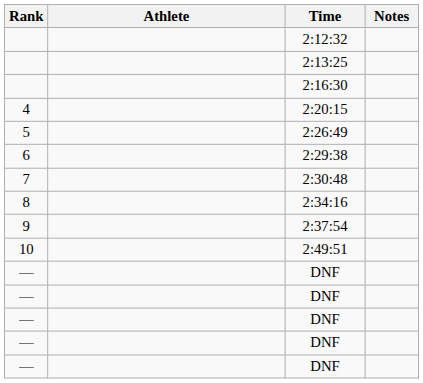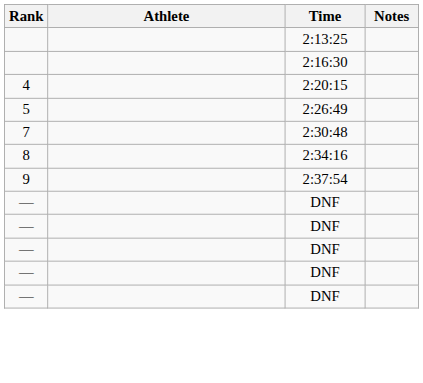- row: 2:12:32
- row: 6 | 2:29:38
- row: 10 | 2:49:51
